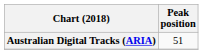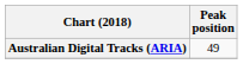Australian Digital Tracks (ARIA) | Peak position: 51 -> 49
